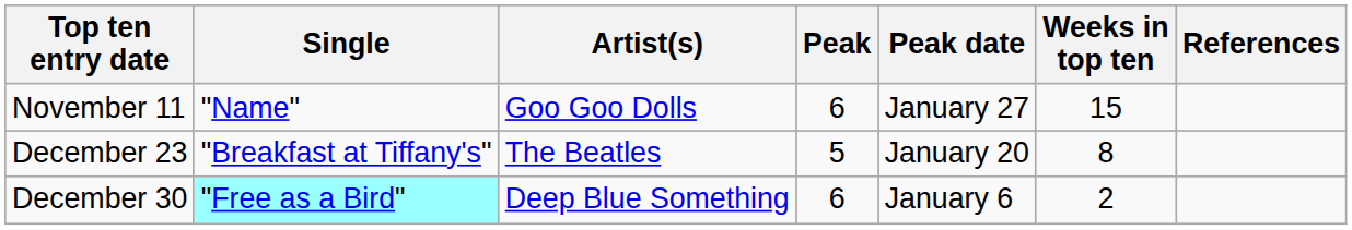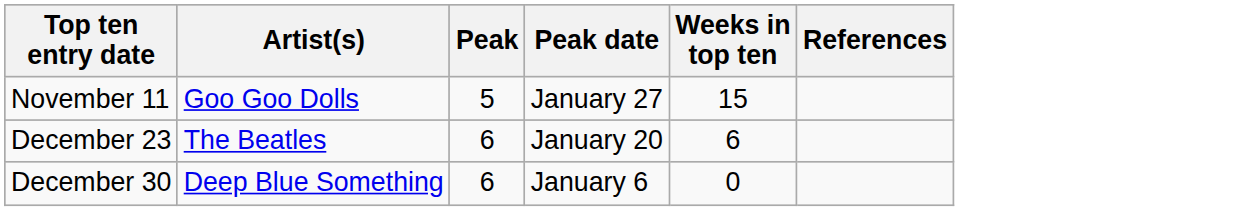- column: Single | "Name" | "Breakfast at Tiffany's" | "Free as a Bird"
November 11 | Peak: 6 -> 5
December 23 | Peak: 5 -> 6
December 23 | Weeks in top ten: 8 -> 6
December 30 | Weeks in top ten: 2 -> 0
